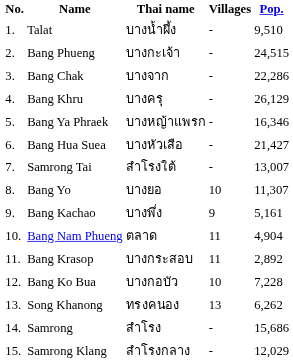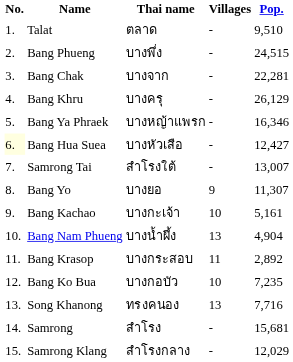Talat | Thai name: บางน้ำผึ้ง -> ตลาด
Bang Phueng | Thai name: บางกะเจ้า -> บางพึ่ง
Bang Chak | Pop.: 22,286 -> 22,281
Bang Hua Suea | No.: no background -> lightyellow background
Bang Hua Suea | Pop.: 21,427 -> 12,427
Bang Yo | Villages: 10 -> 9
Bang Kachao | Thai name: บางพึ่ง -> บางกะเจ้า
Bang Kachao | Villages: 9 -> 10
Bang Nam Phueng | Thai name: ตลาด -> บางน้ำผึ้ง
Bang Nam Phueng | Villages: 11 -> 13
Bang Ko Bua | Pop.: 7,228 -> 7,235
Song Khanong | Pop.: 6,262 -> 7,716
Samrong | Pop.: 15,686 -> 15,681
